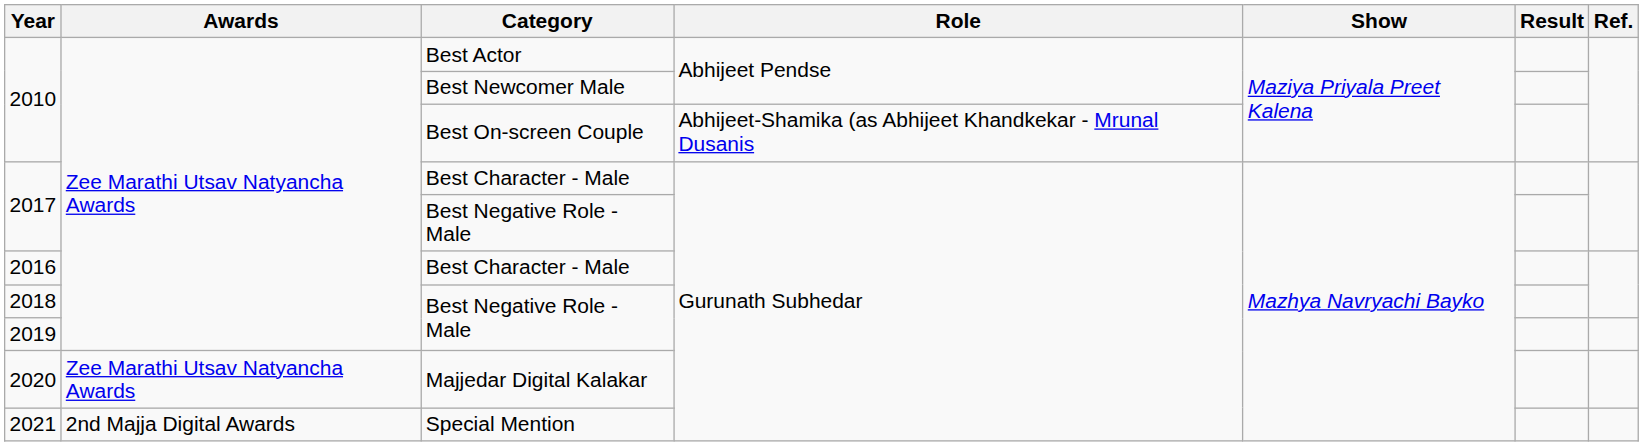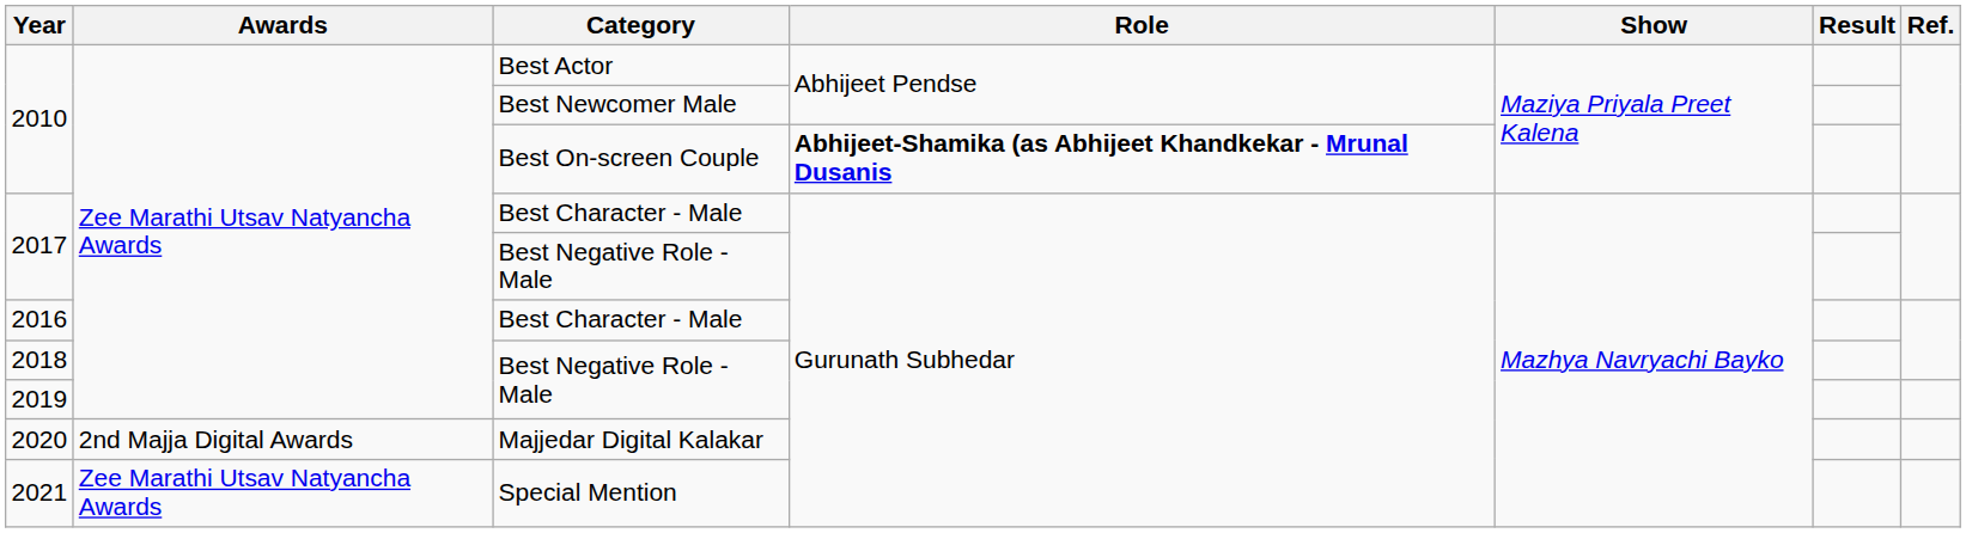2010 / Best On-screen Couple | Role: normal -> bold
2020 | Awards: Zee Marathi Utsav Natyancha Awards -> 2nd Majja Digital Awards
2021 | Awards: 2nd Majja Digital Awards -> Zee Marathi Utsav Natyancha Awards
